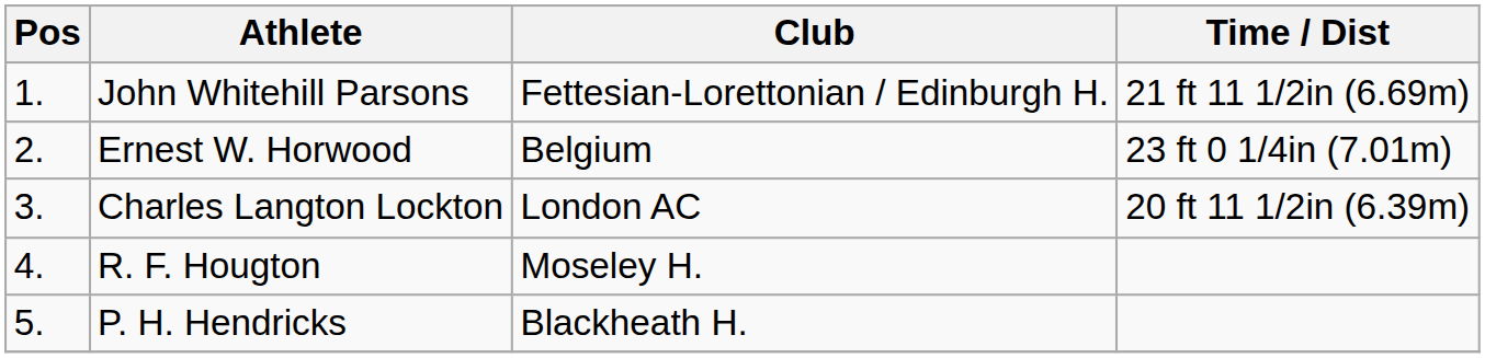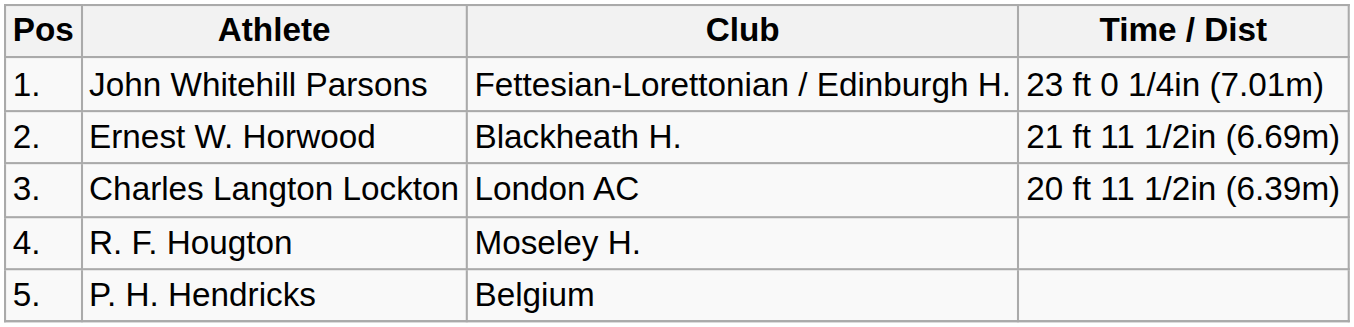John Whitehill Parsons | Time / Dist: 21 ft 11 1/2in (6.69m) -> 23 ft 0 1/4in (7.01m)
Ernest W. Horwood | Club: Belgium -> Blackheath H.
Ernest W. Horwood | Time / Dist: 23 ft 0 1/4in (7.01m) -> 21 ft 11 1/2in (6.69m)
P. H. Hendricks | Club: Blackheath H. -> Belgium
